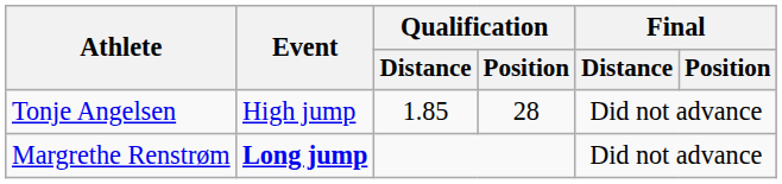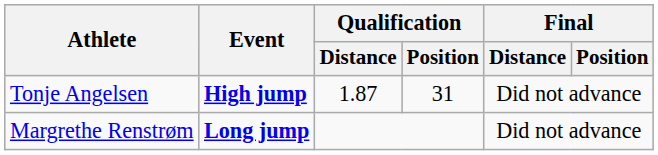Tonje Angelsen | Event: normal -> bold
Tonje Angelsen | Qualification / Distance: 1.85 -> 1.87
Tonje Angelsen | Qualification / Position: 28 -> 31
